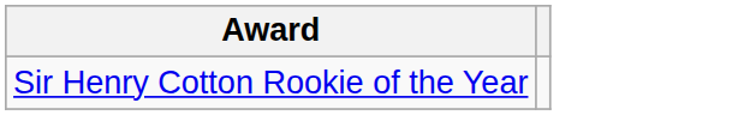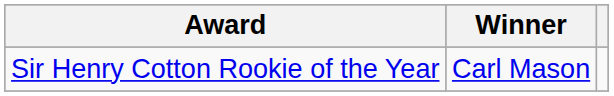+ column: Winner | Carl Mason
